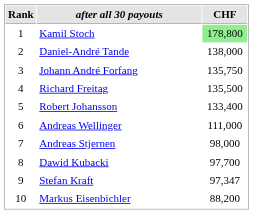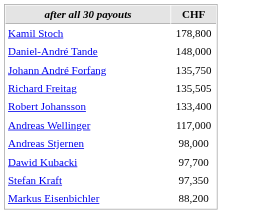- column: Rank | 1 | 2 | 3 | 4 | 5 | 6 | 7 | 8 | 9 | 10
Kamil Stoch | CHF: lightgreen background -> no background
Daniel-André Tande | CHF: 138,000 -> 148,000
Richard Freitag | CHF: 135,500 -> 135,505
Andreas Wellinger | CHF: 111,000 -> 117,000
Stefan Kraft | CHF: 97,347 -> 97,350
